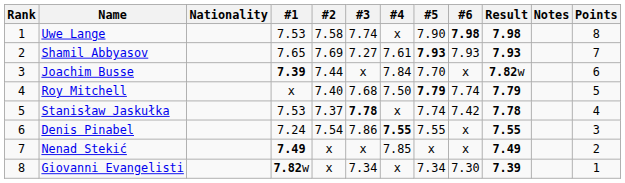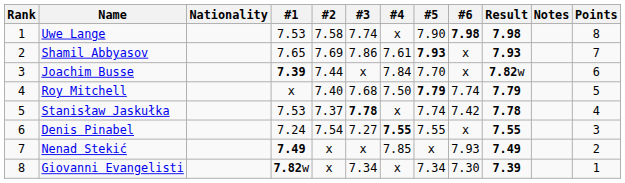Shamil Abbyasov | #3: 7.27 -> 7.86
Shamil Abbyasov | #6: 7.93 -> x
Denis Pinabel | #3: 7.86 -> 7.27
Nenad Stekić | #6: x -> 7.93
